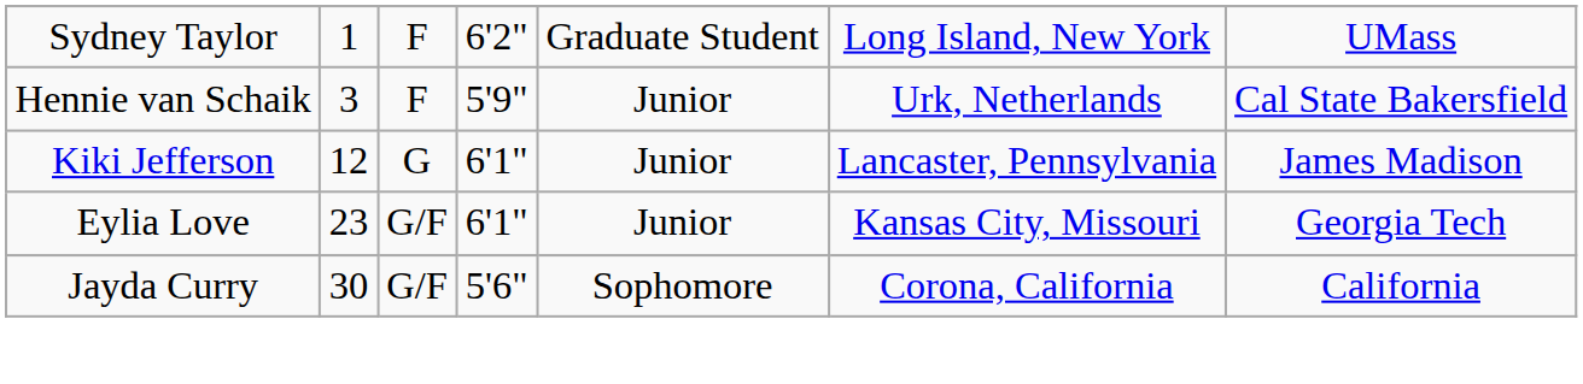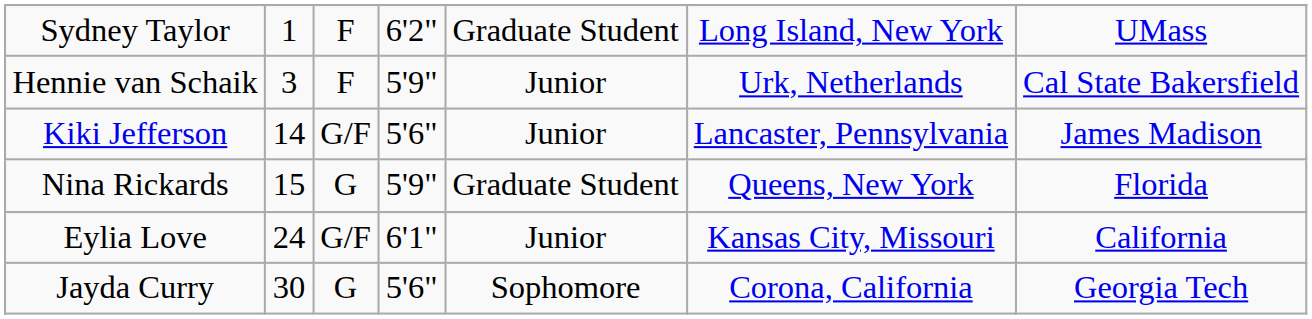Kiki Jefferson | column 2: 12 -> 14
Kiki Jefferson | column 3: G -> G/F
Kiki Jefferson | column 4: 6'1" -> 5'6"
+ row: Nina Rickards | 15 | G | 5'9" | Graduate Student | Queens, New York | Florida
Eylia Love | column 2: 23 -> 24
Eylia Love | column 7: Georgia Tech -> California
Jayda Curry | column 3: G/F -> G
Jayda Curry | column 7: California -> Georgia Tech
